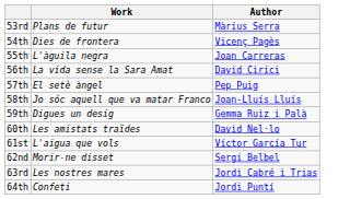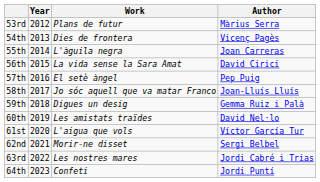+ column: Year | 2012 | 2013 | 2014 | 2015 | 2016 | 2017 | 2018 | 2019 | 2020 | 2021 | 2022 | 2023
